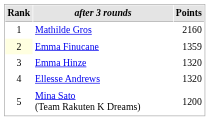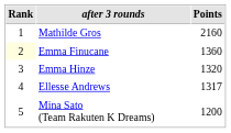Emma Finucane | Points: 1359 -> 1360
Ellesse Andrews | Points: 1320 -> 1317
